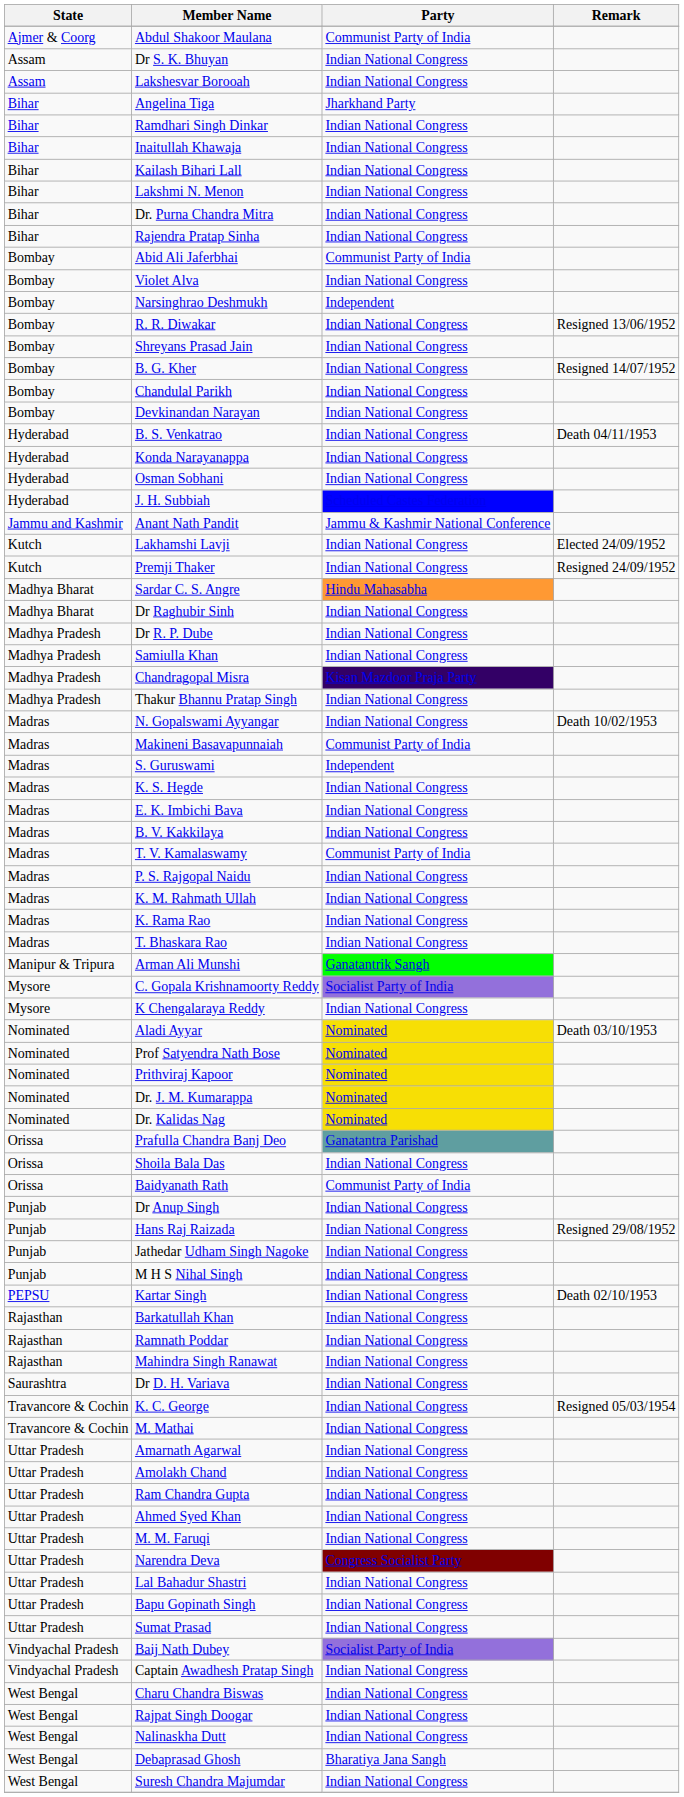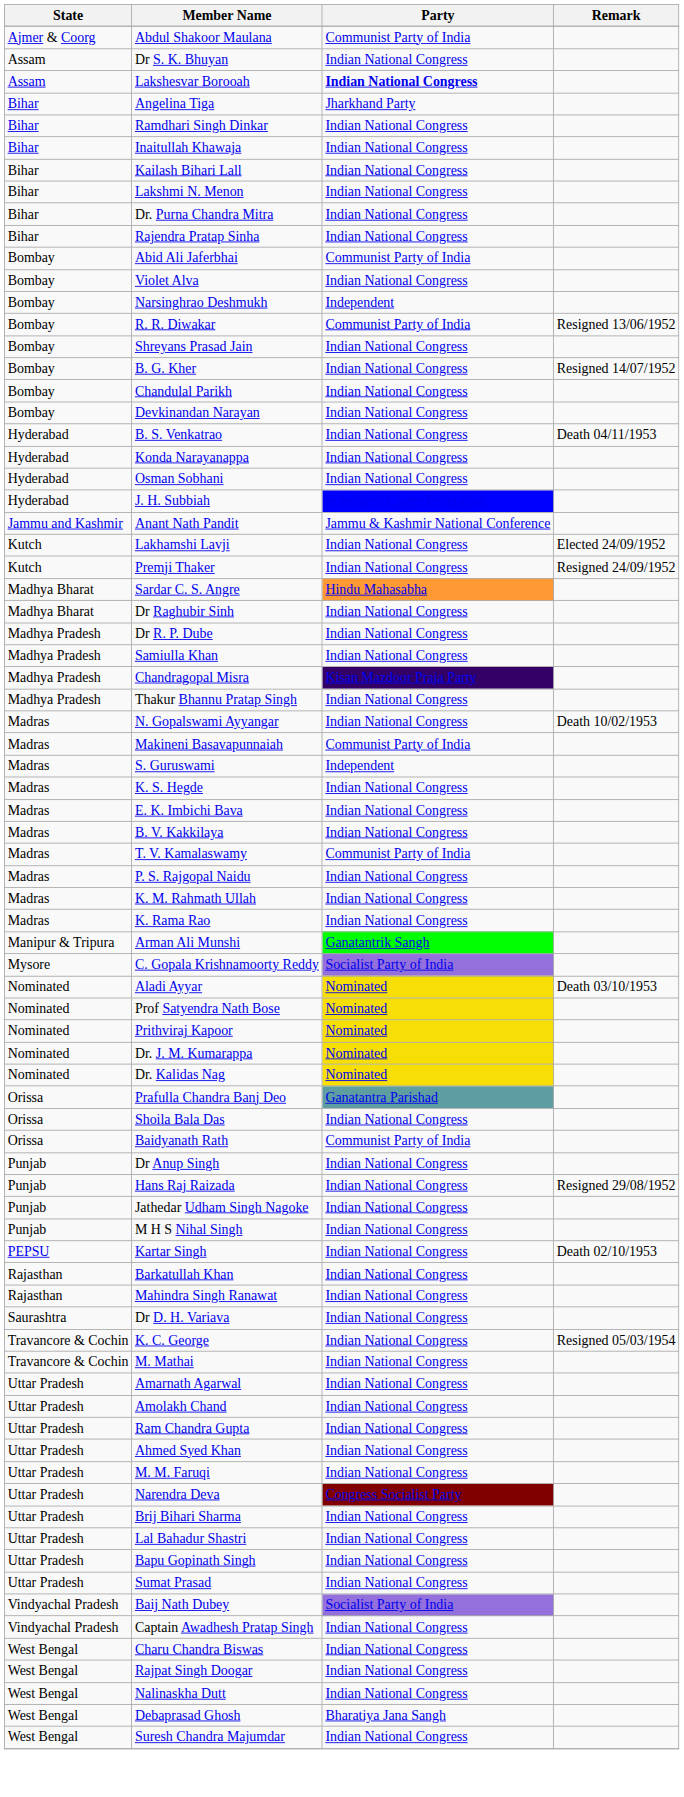Lakshesvar Borooah | Party: normal -> bold
R. R. Diwakar | Party: Indian National Congress -> Communist Party of India
- row: Madras | T. Bhaskara Rao | Indian National Congress
- row: Mysore | K Chengalaraya Reddy | Indian National Congress
- row: Rajasthan | Ramnath Poddar | Indian National Congress
+ row: Uttar Pradesh | Brij Bihari Sharma | Indian National Congress
